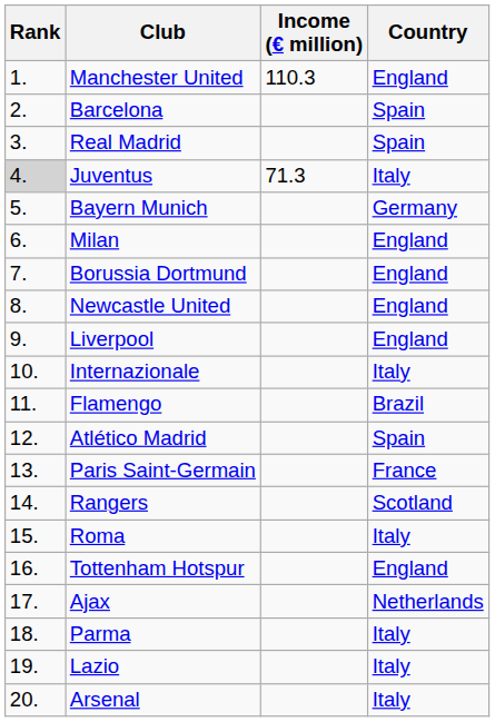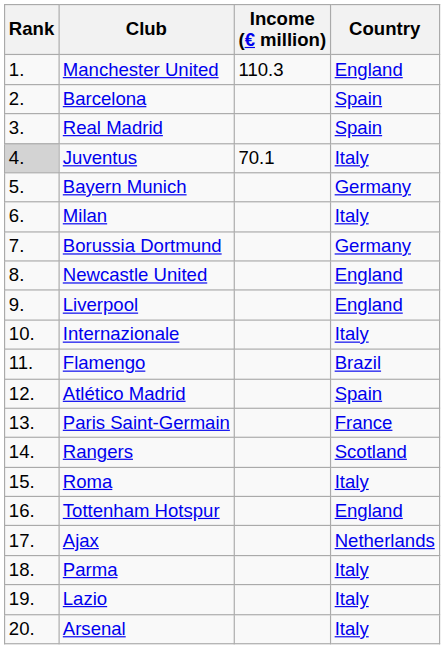Juventus | Income (€ million): 71.3 -> 70.1
Milan | Country: England -> Italy
Borussia Dortmund | Country: England -> Germany
